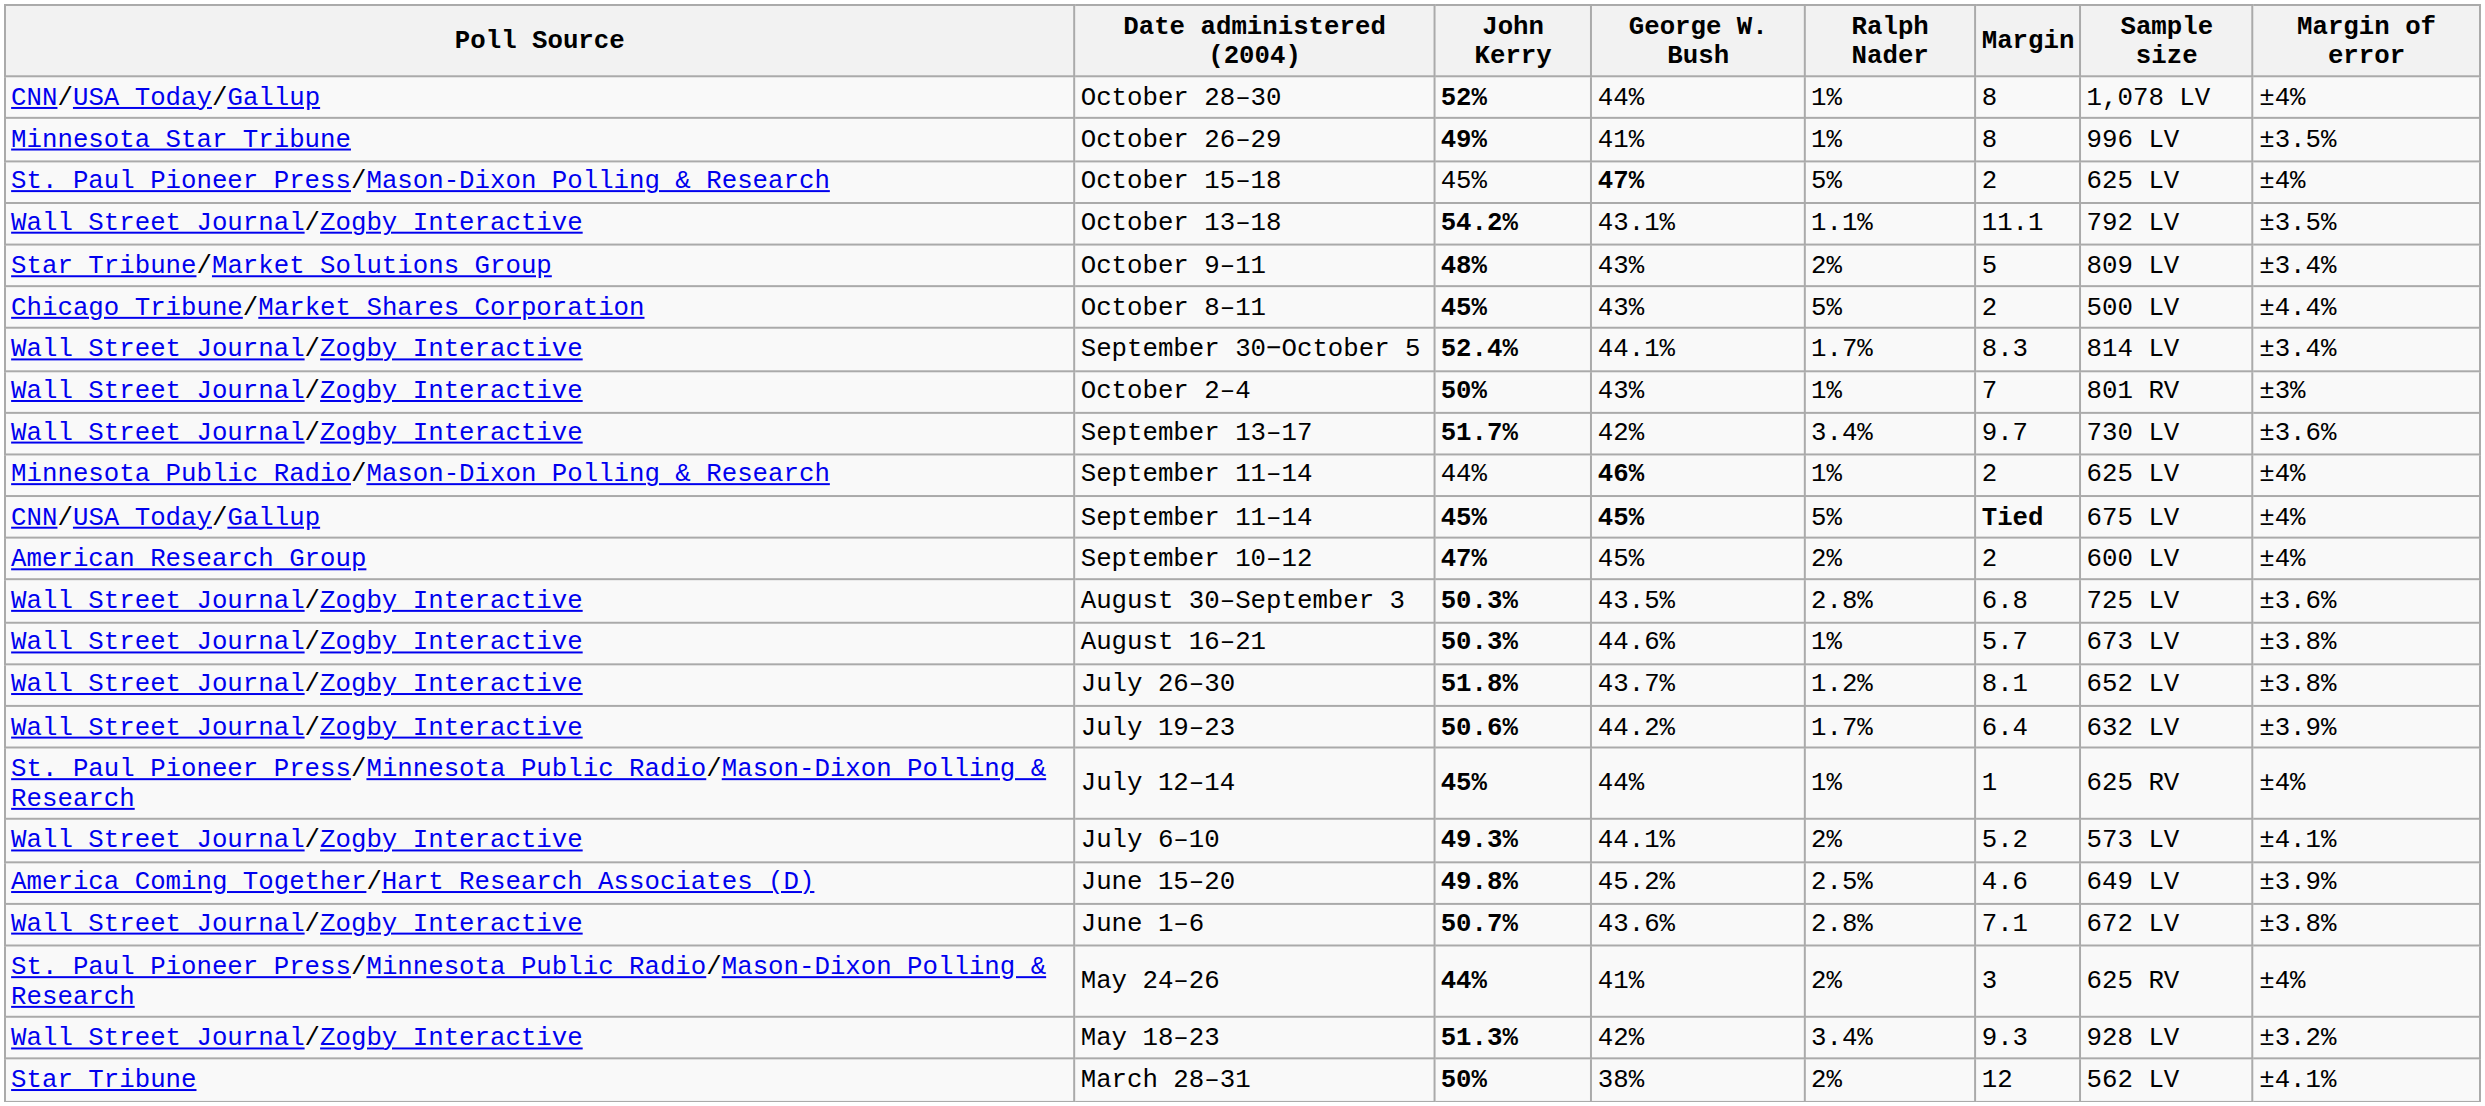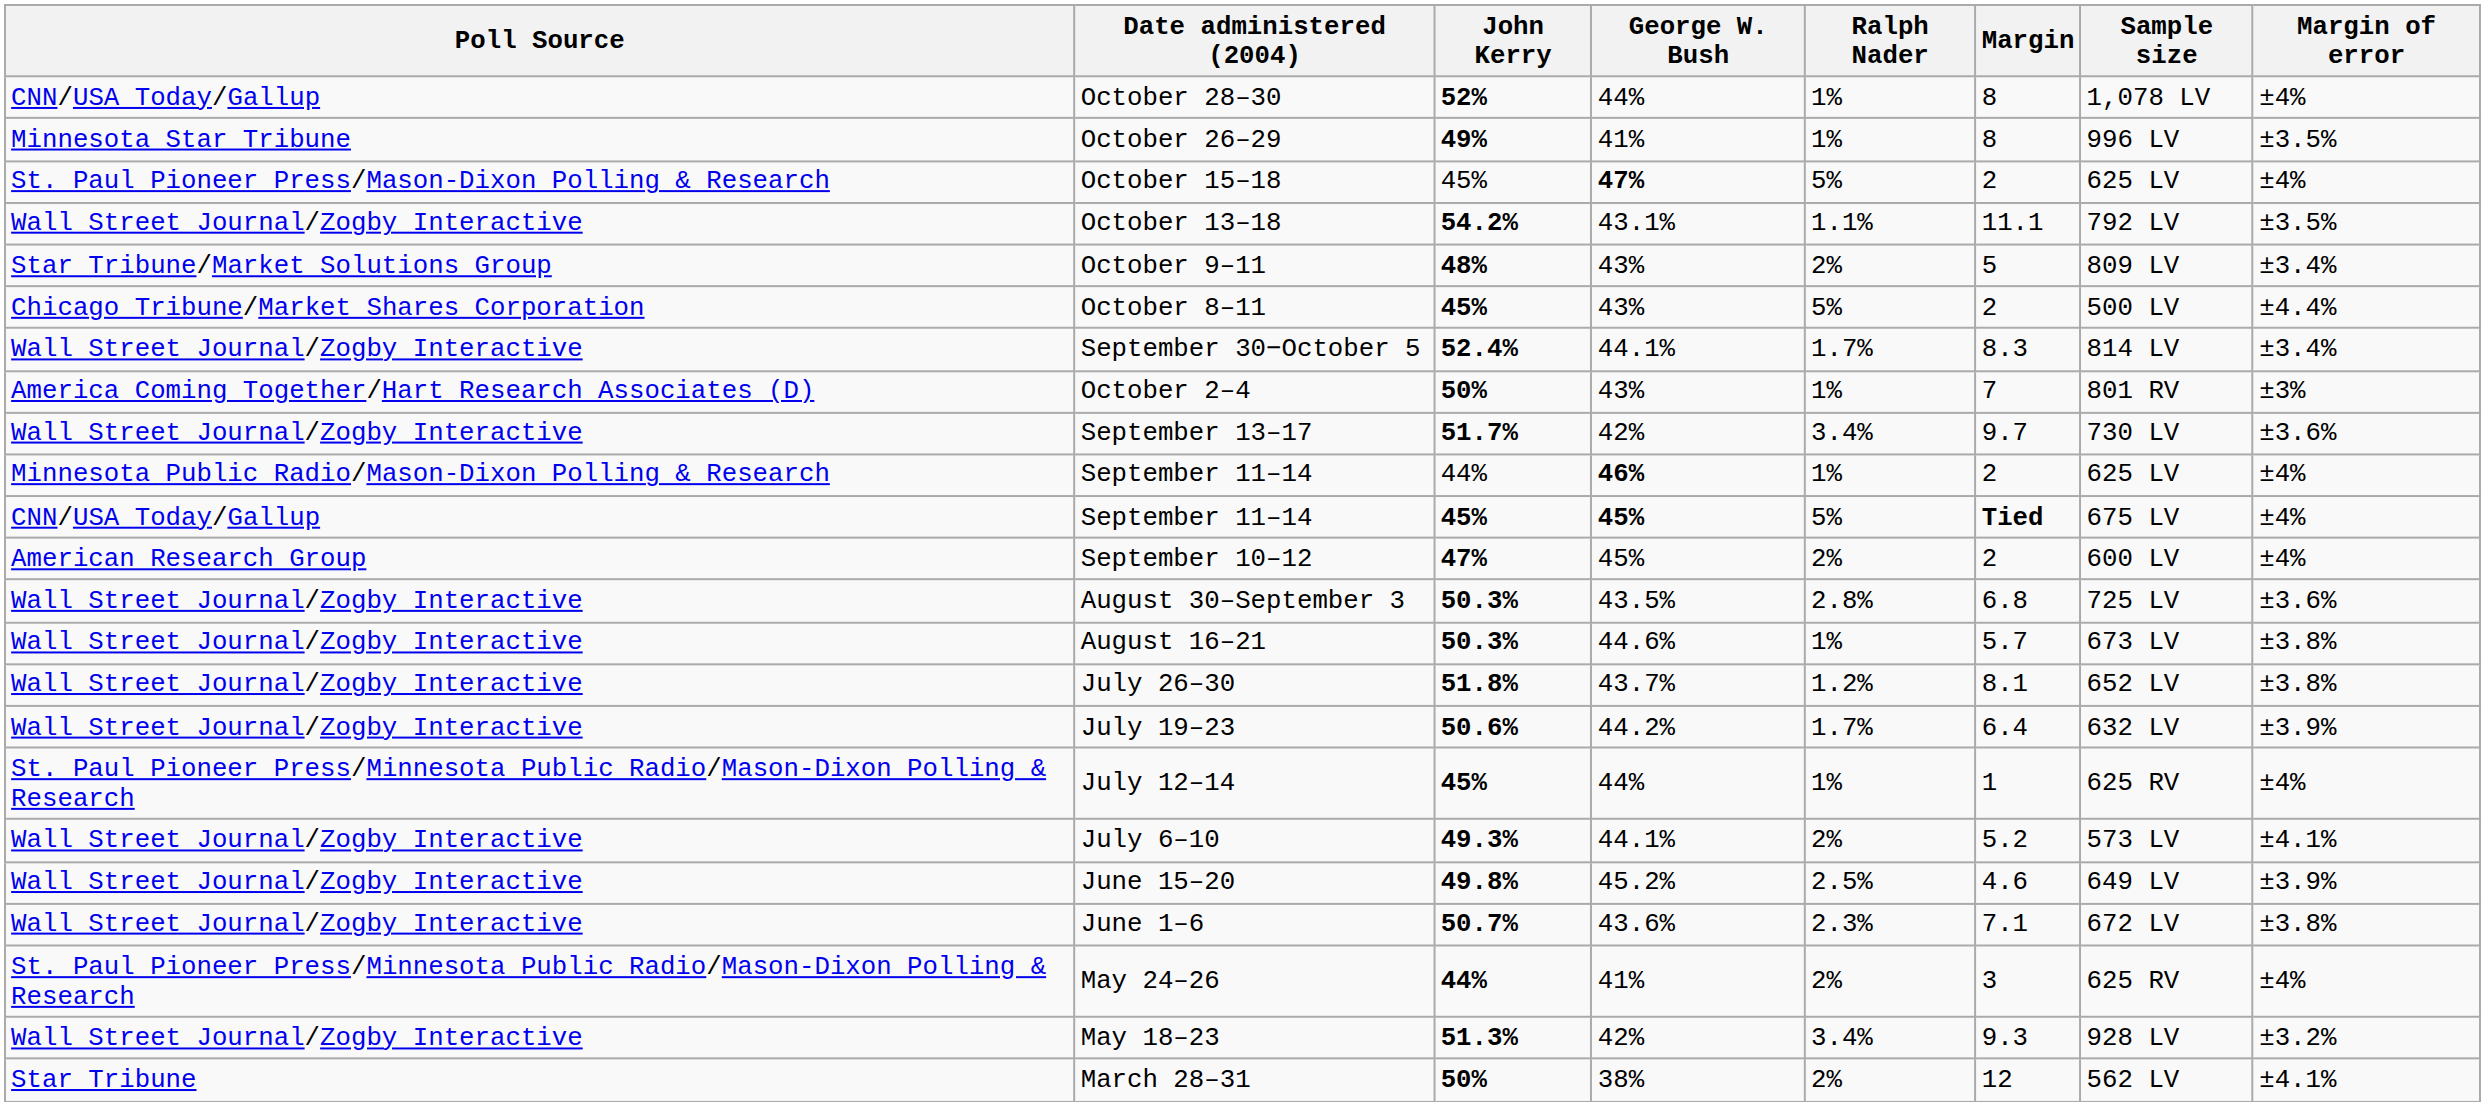October 2–4 | Poll Source: Wall Street Journal/Zogby Interactive -> America Coming Together/Hart Research Associates (D)
June 15–20 | Poll Source: America Coming Together/Hart Research Associates (D) -> Wall Street Journal/Zogby Interactive
June 1–6 | Ralph Nader: 2.8% -> 2.3%
